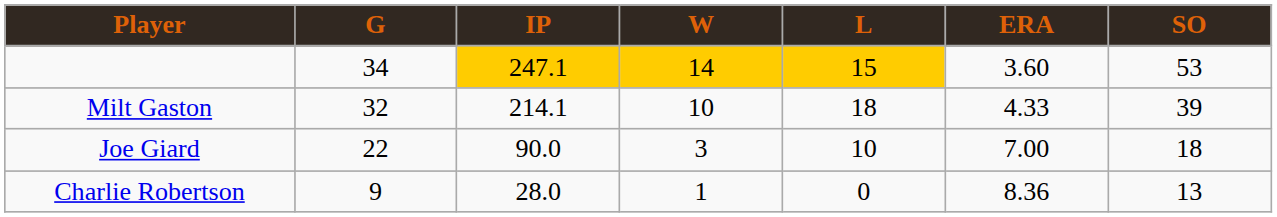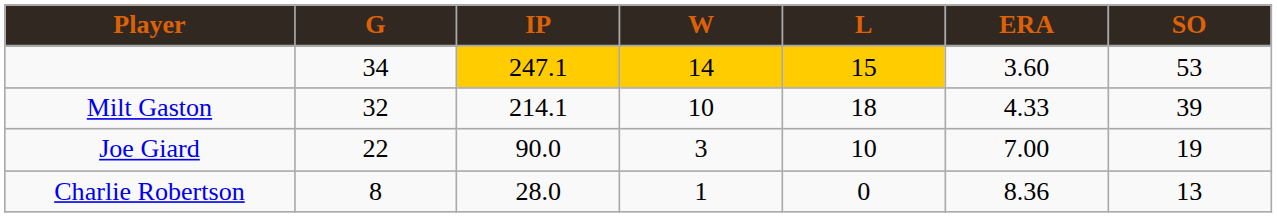Joe Giard | SO: 18 -> 19
Charlie Robertson | G: 9 -> 8
